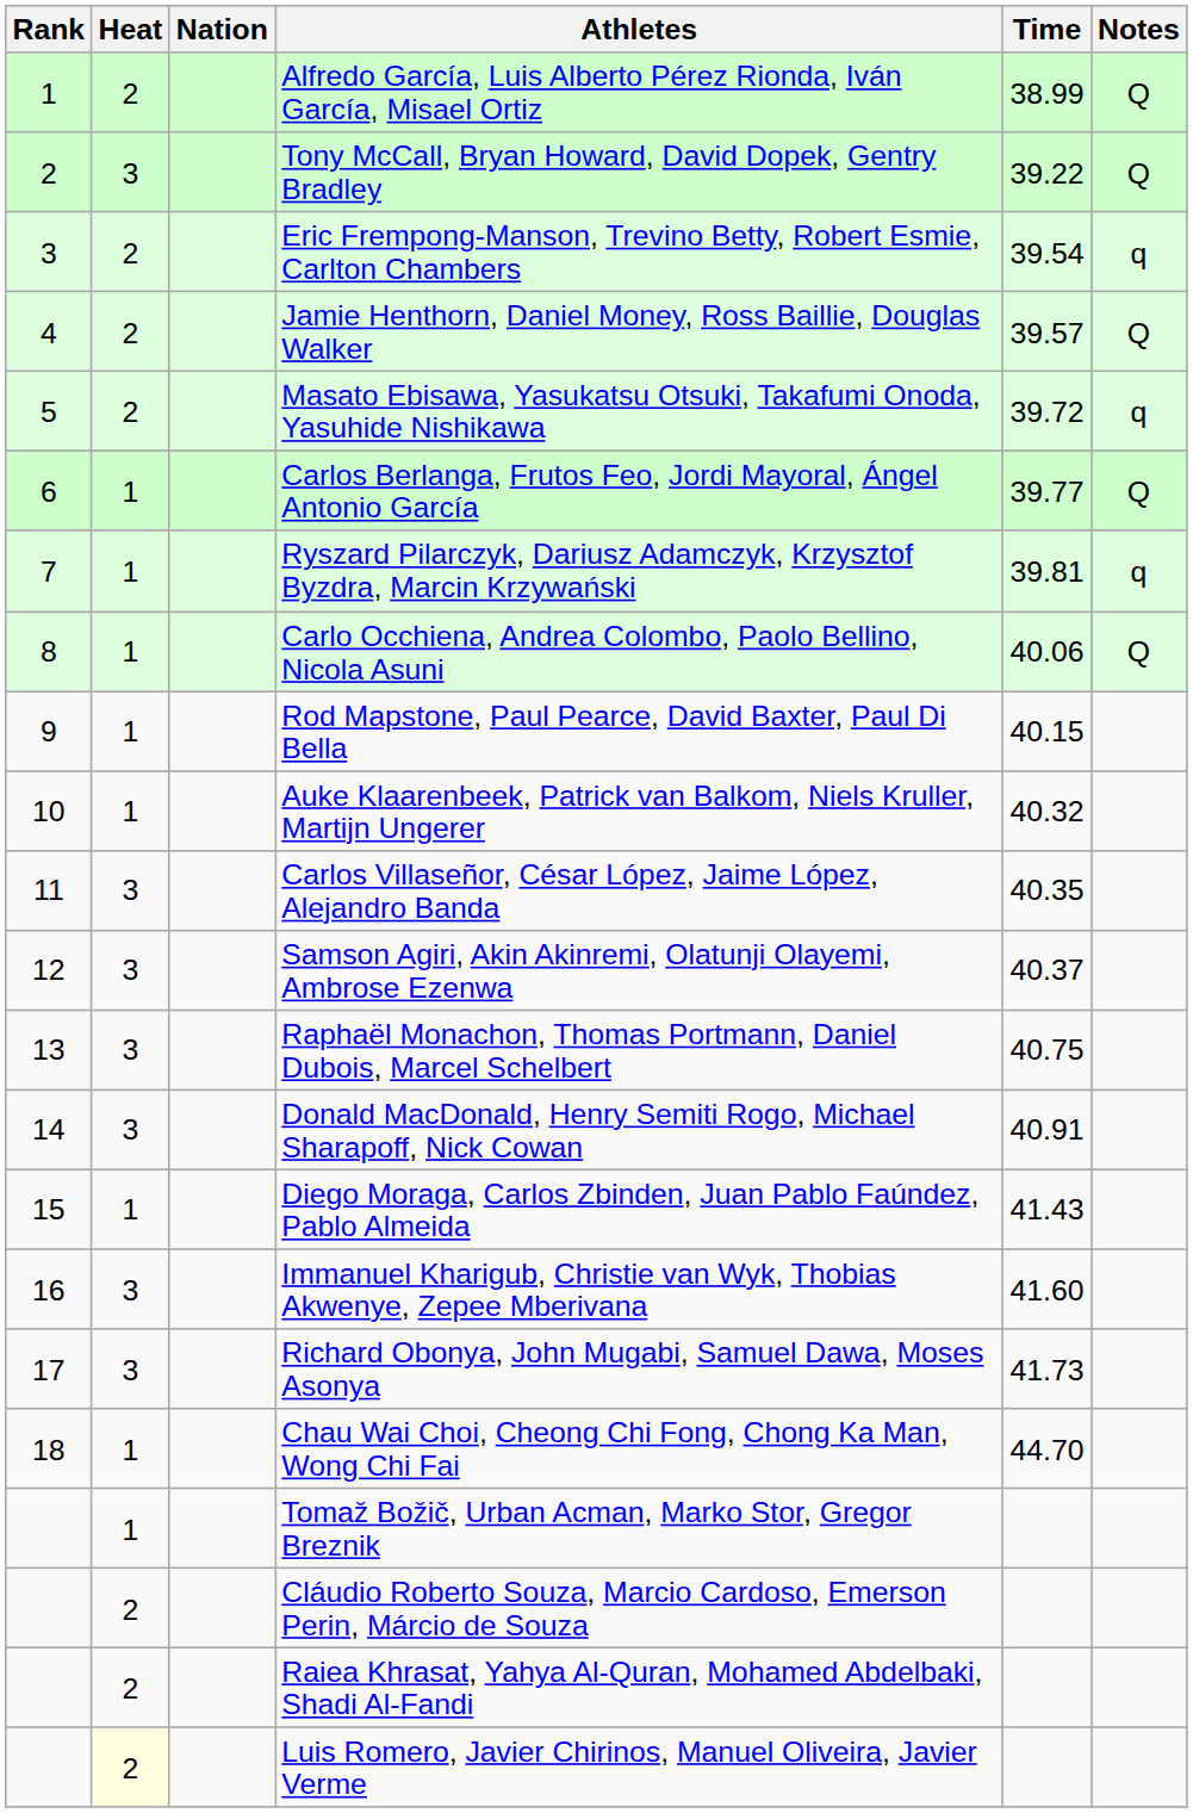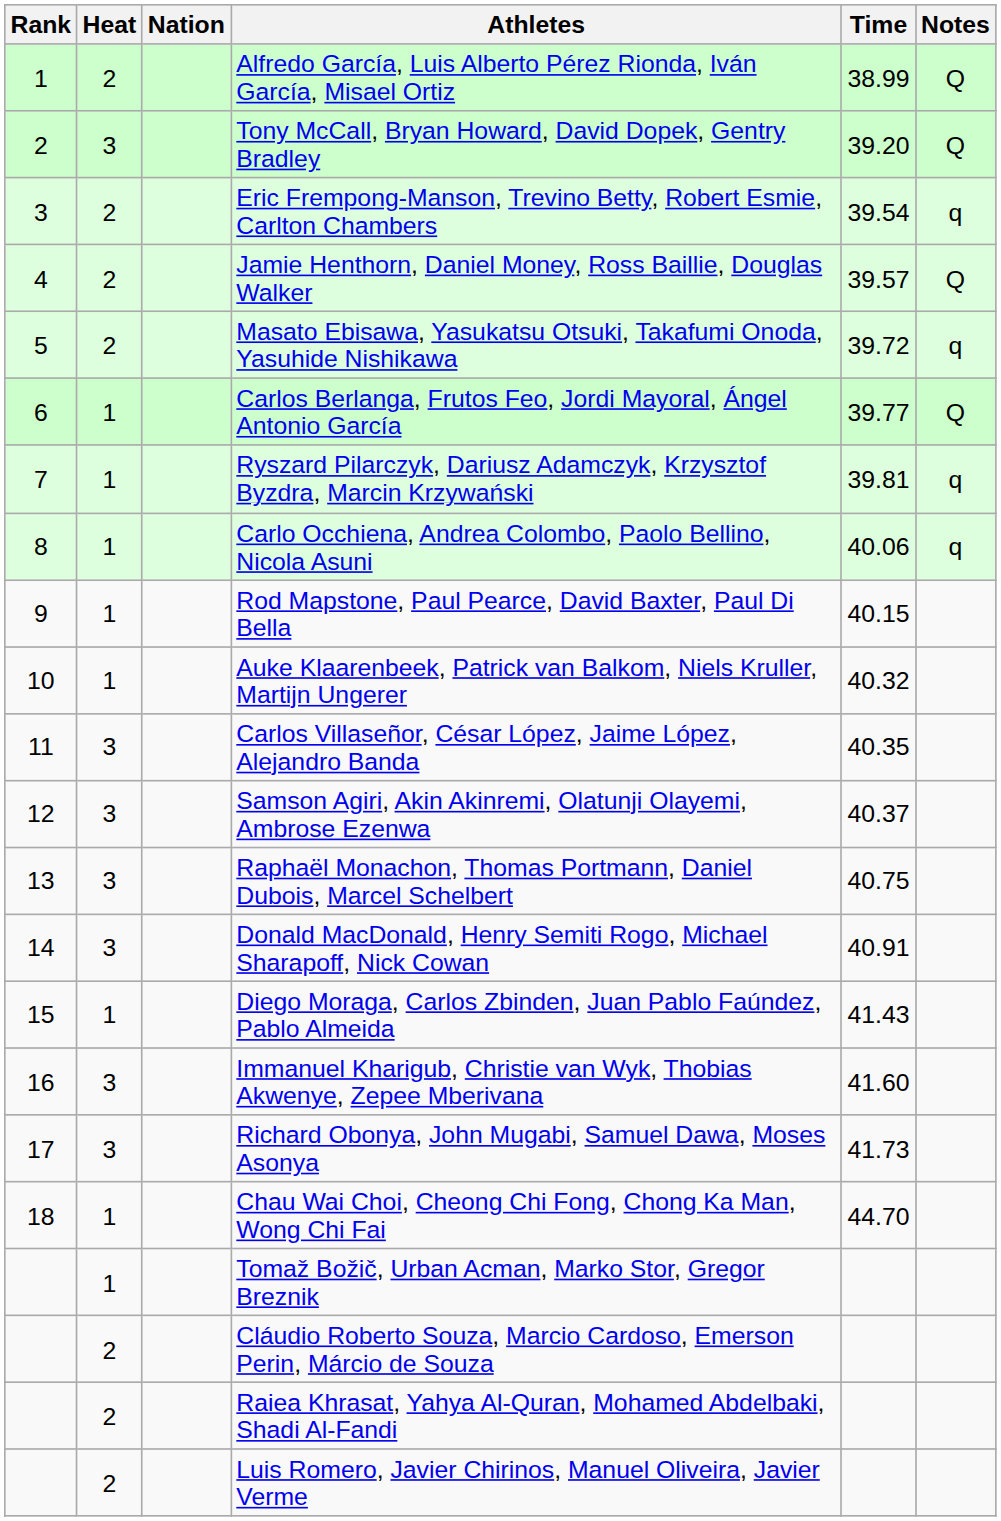Tony McCall, Bryan Howard, David Dopek, Gentry Bradley | Time: 39.22 -> 39.20
Carlo Occhiena, Andrea Colombo, Paolo Bellino, Nicola Asuni | Notes: Q -> q
Luis Romero, Javier Chirinos, Manuel Oliveira, Javier Verme | Heat: lightyellow background -> no background
